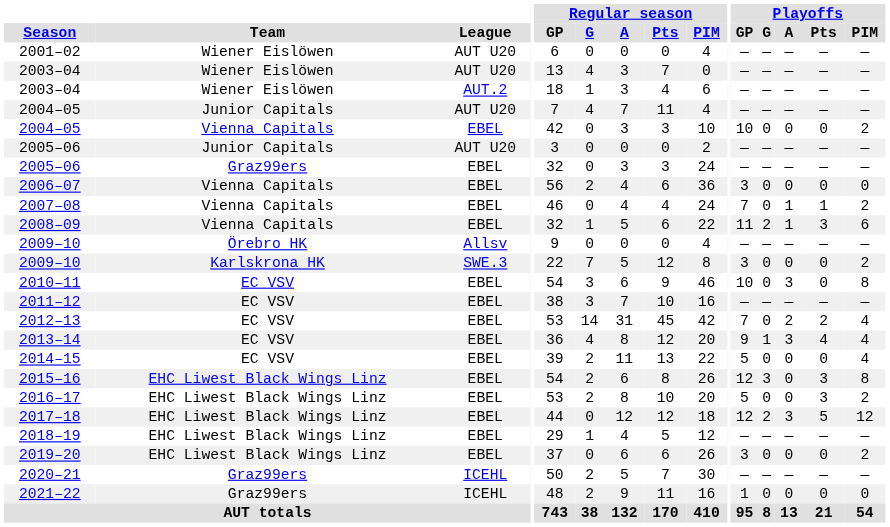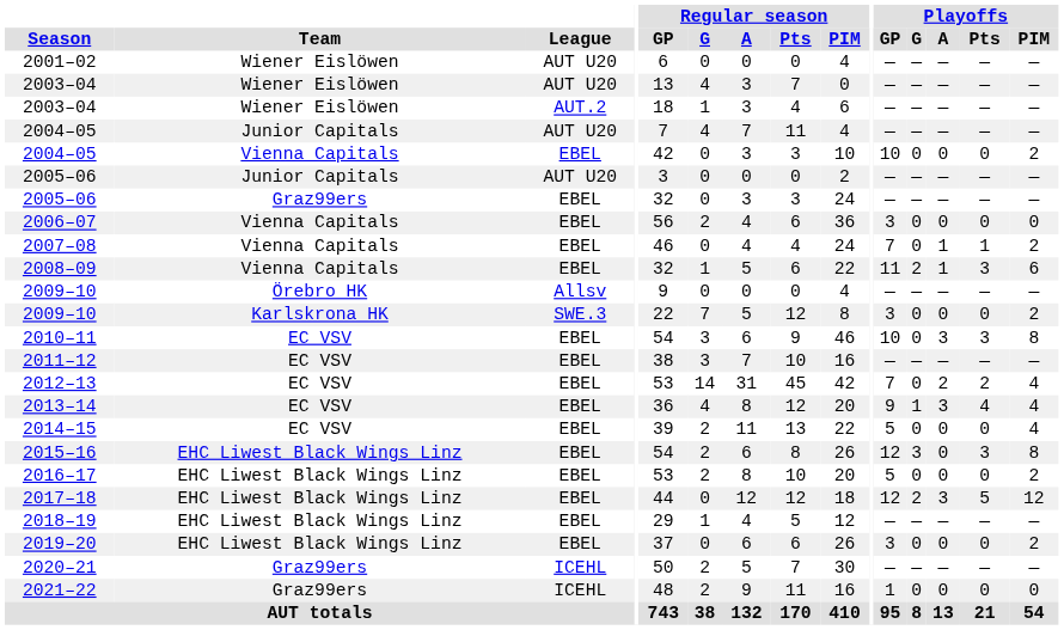2010–11 | Playoffs / Pts: 0 -> 3
2016–17 | Playoffs / Pts: 3 -> 0
